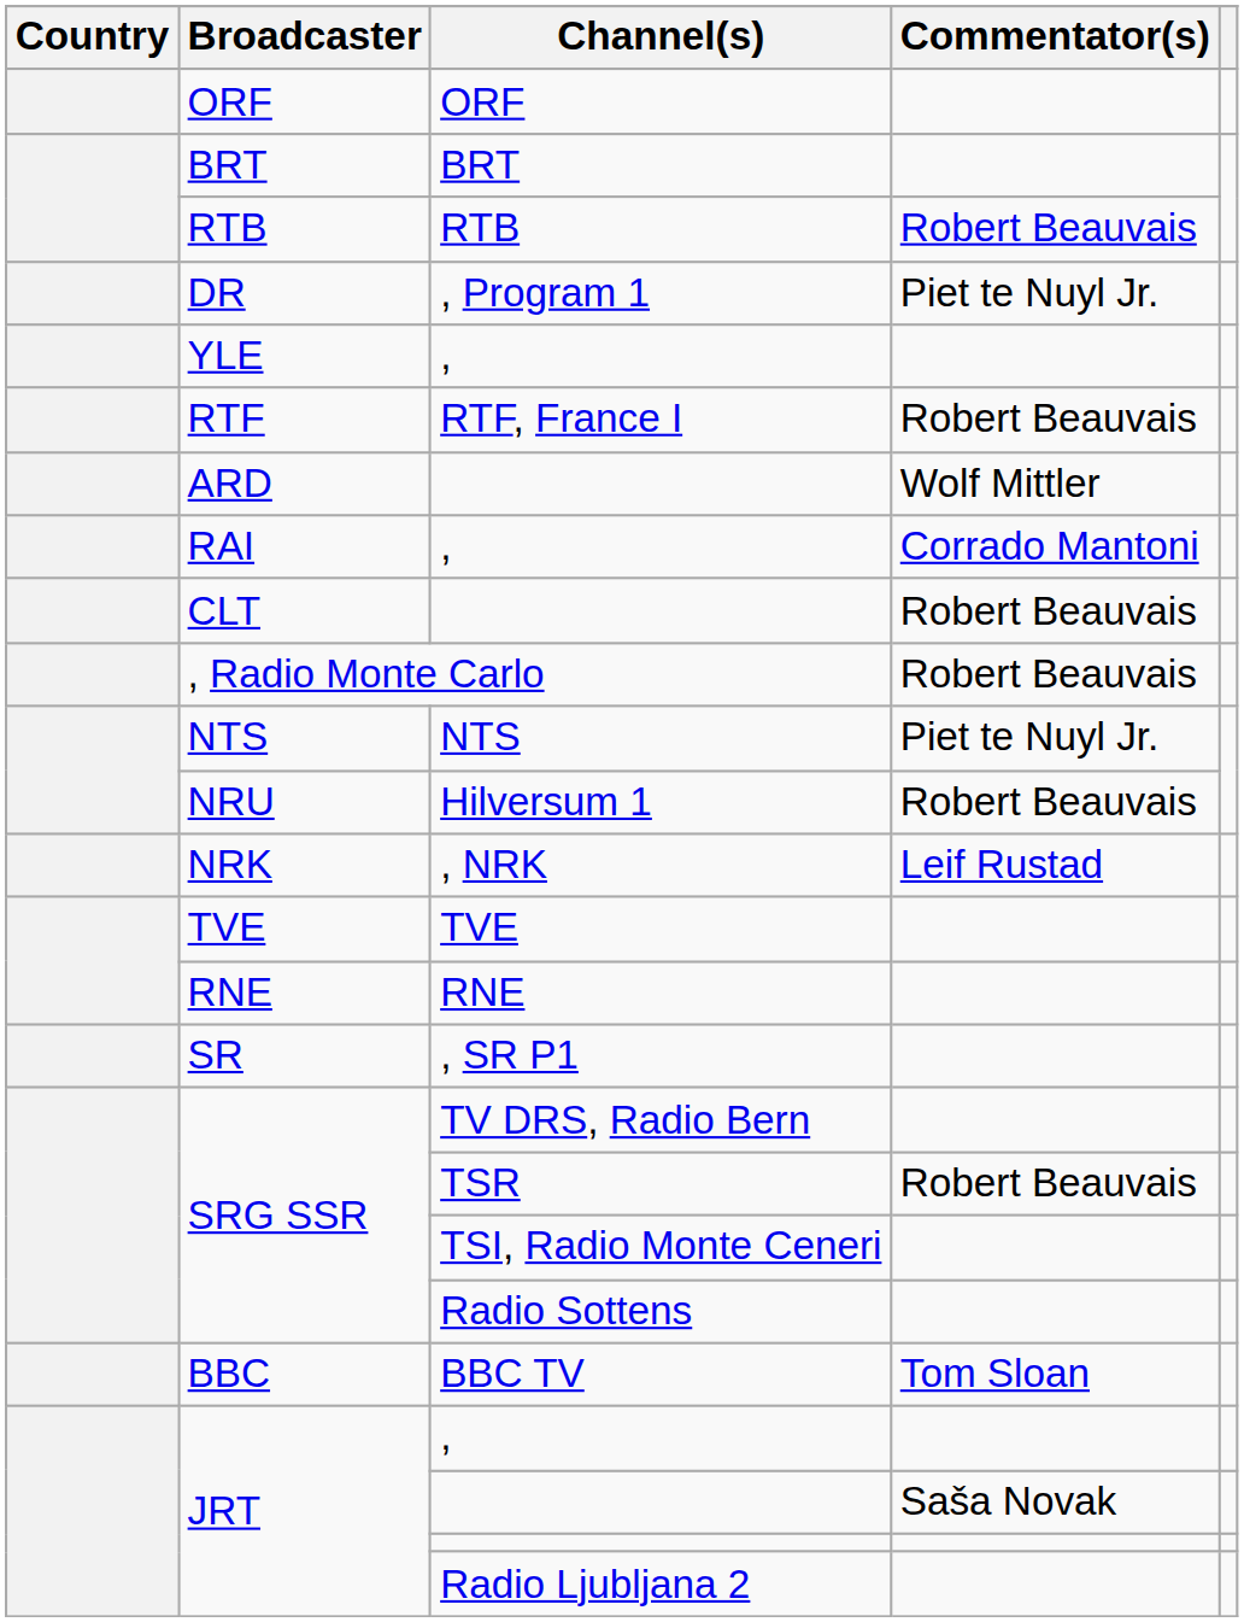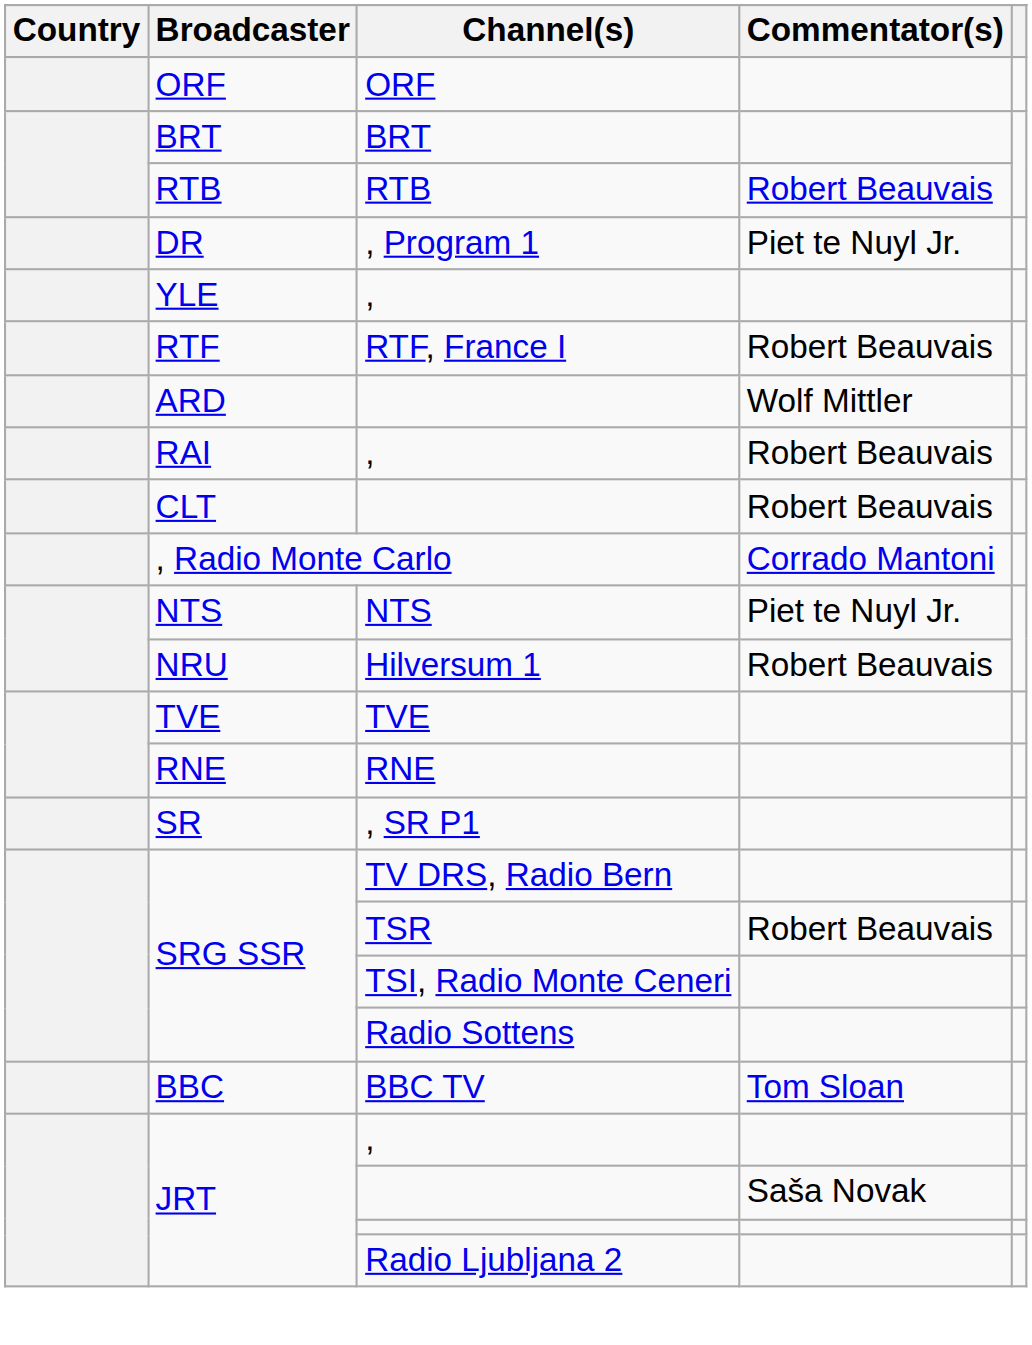RAI / , | Commentator(s): Corrado Mantoni -> Robert Beauvais
, Radio Monte Carlo | Commentator(s): Robert Beauvais -> Corrado Mantoni
- row: NRK | , NRK | Leif Rustad
